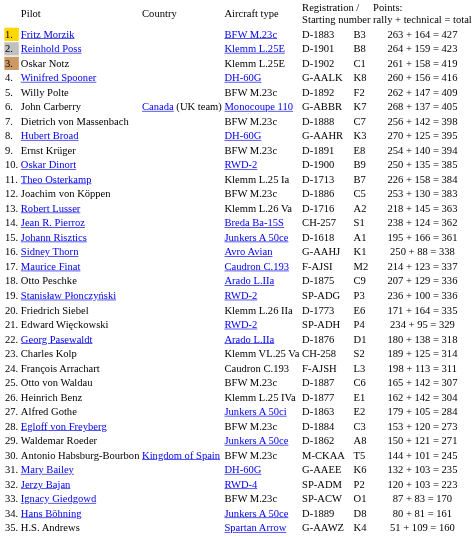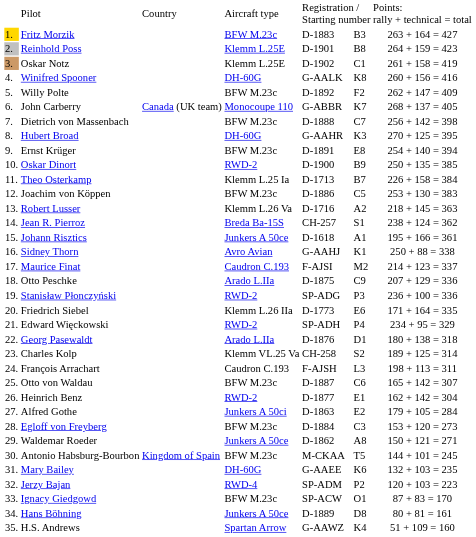Heinrich Benz | column 4: Klemm L.25 IVa -> RWD-2
